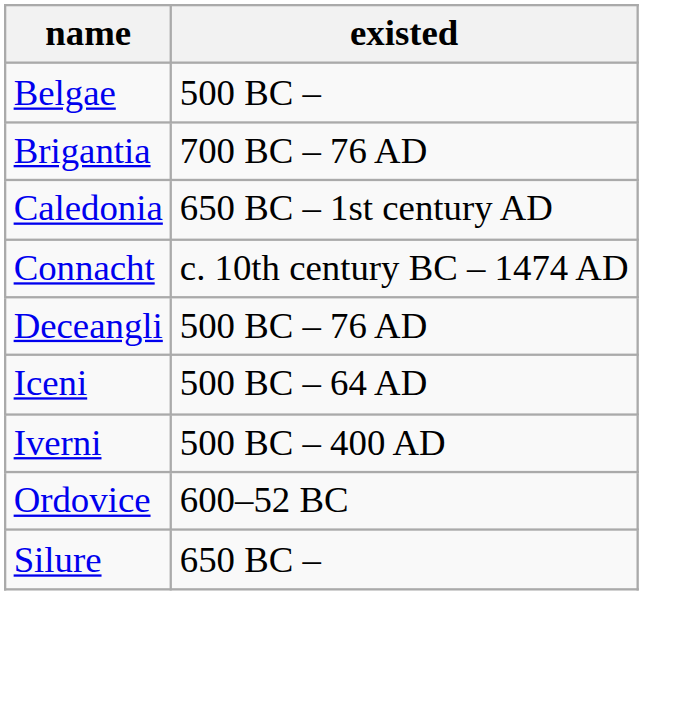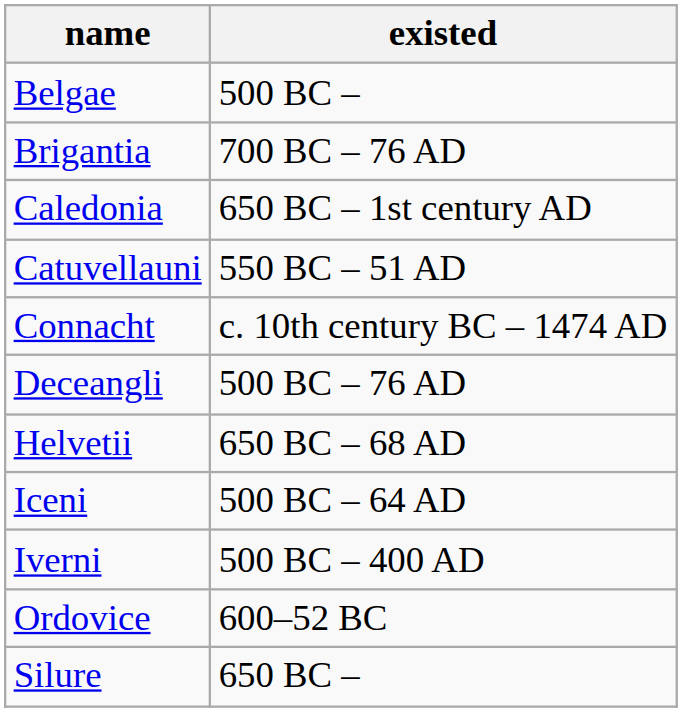+ row: Catuvellauni | 550 BC – 51 AD
+ row: Helvetii | 650 BC – 68 AD
